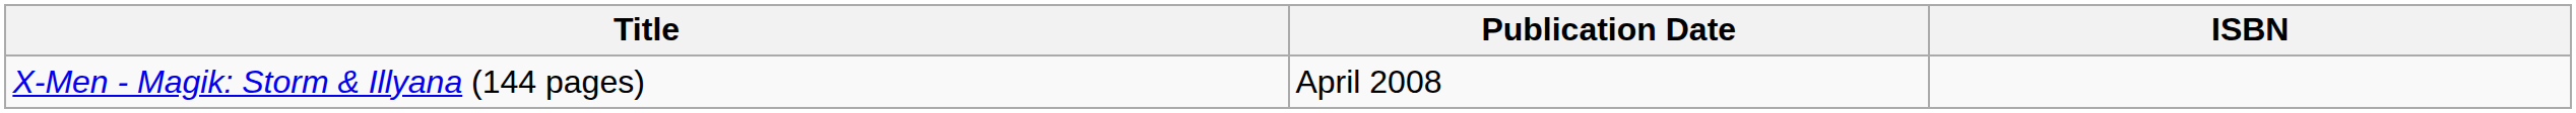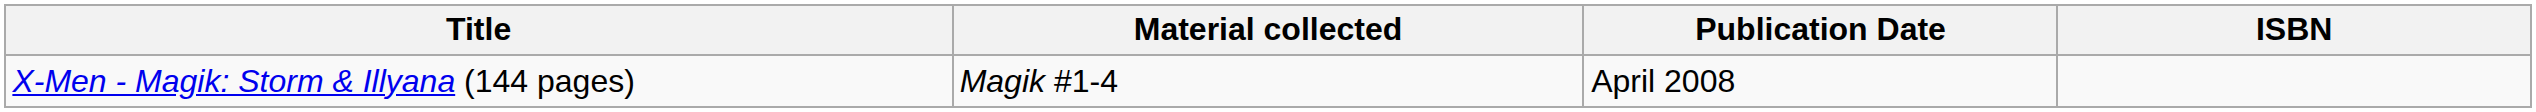+ column: Material collected | Magik #1-4
